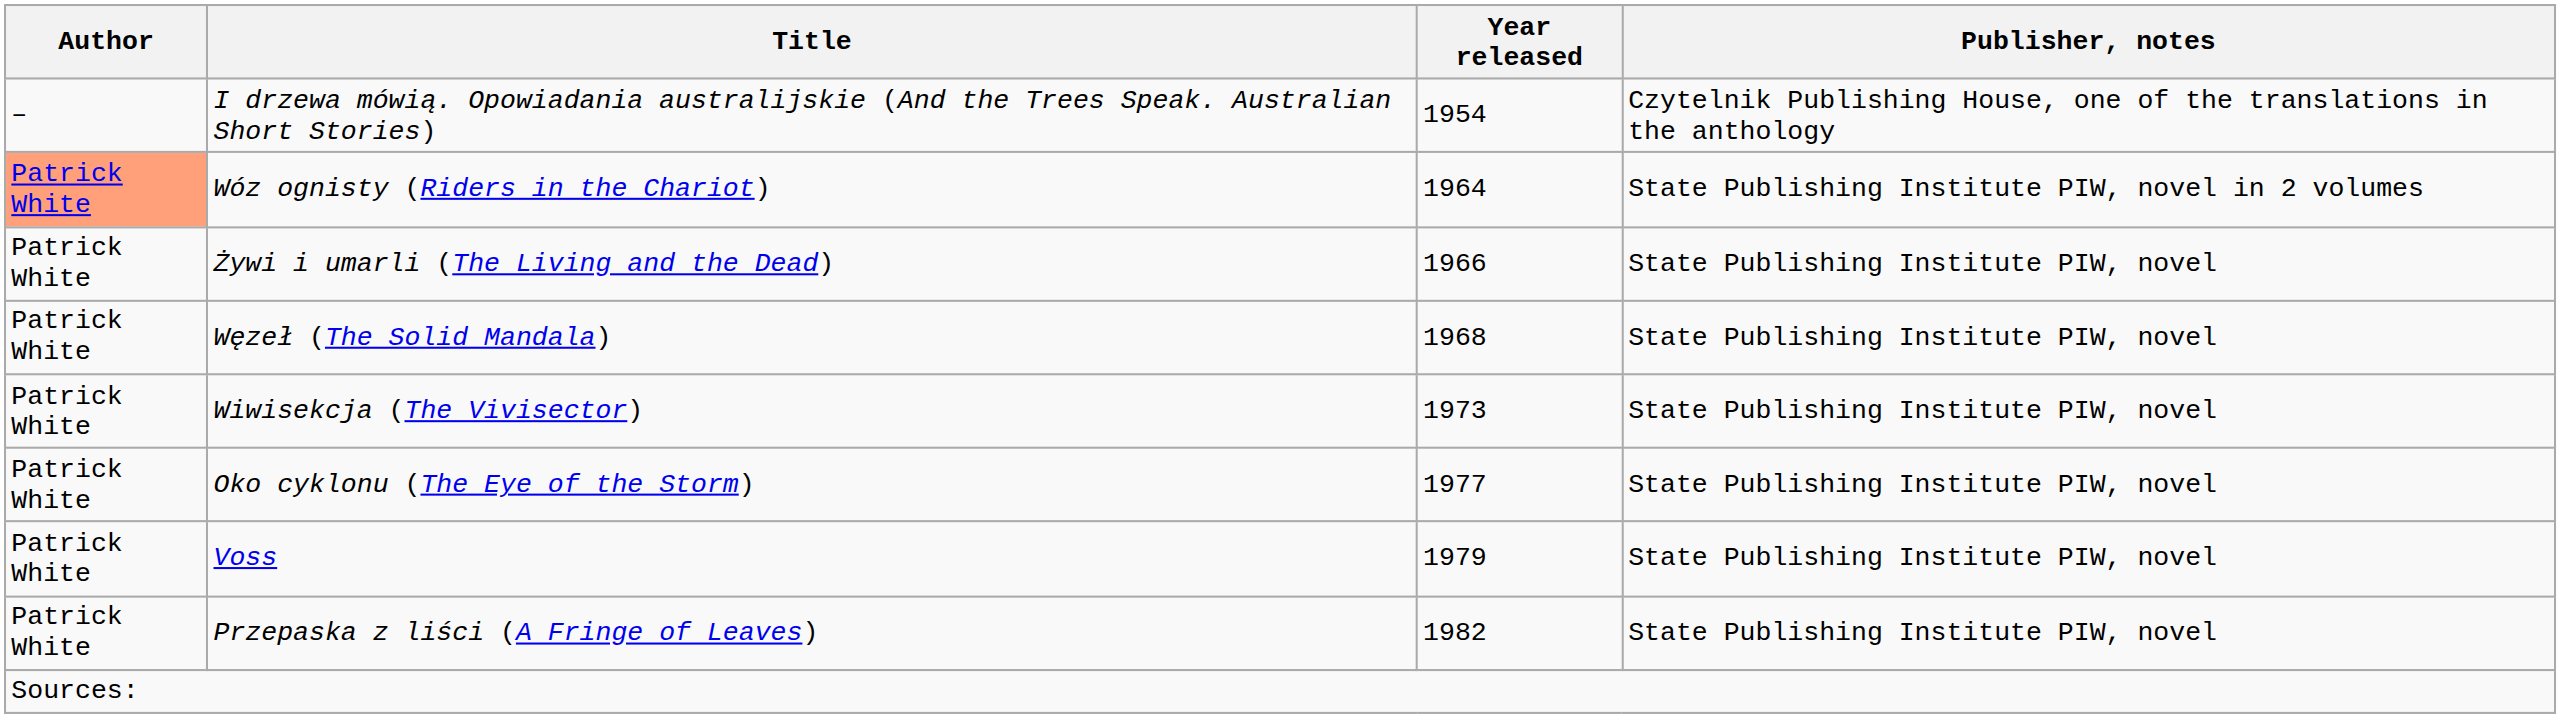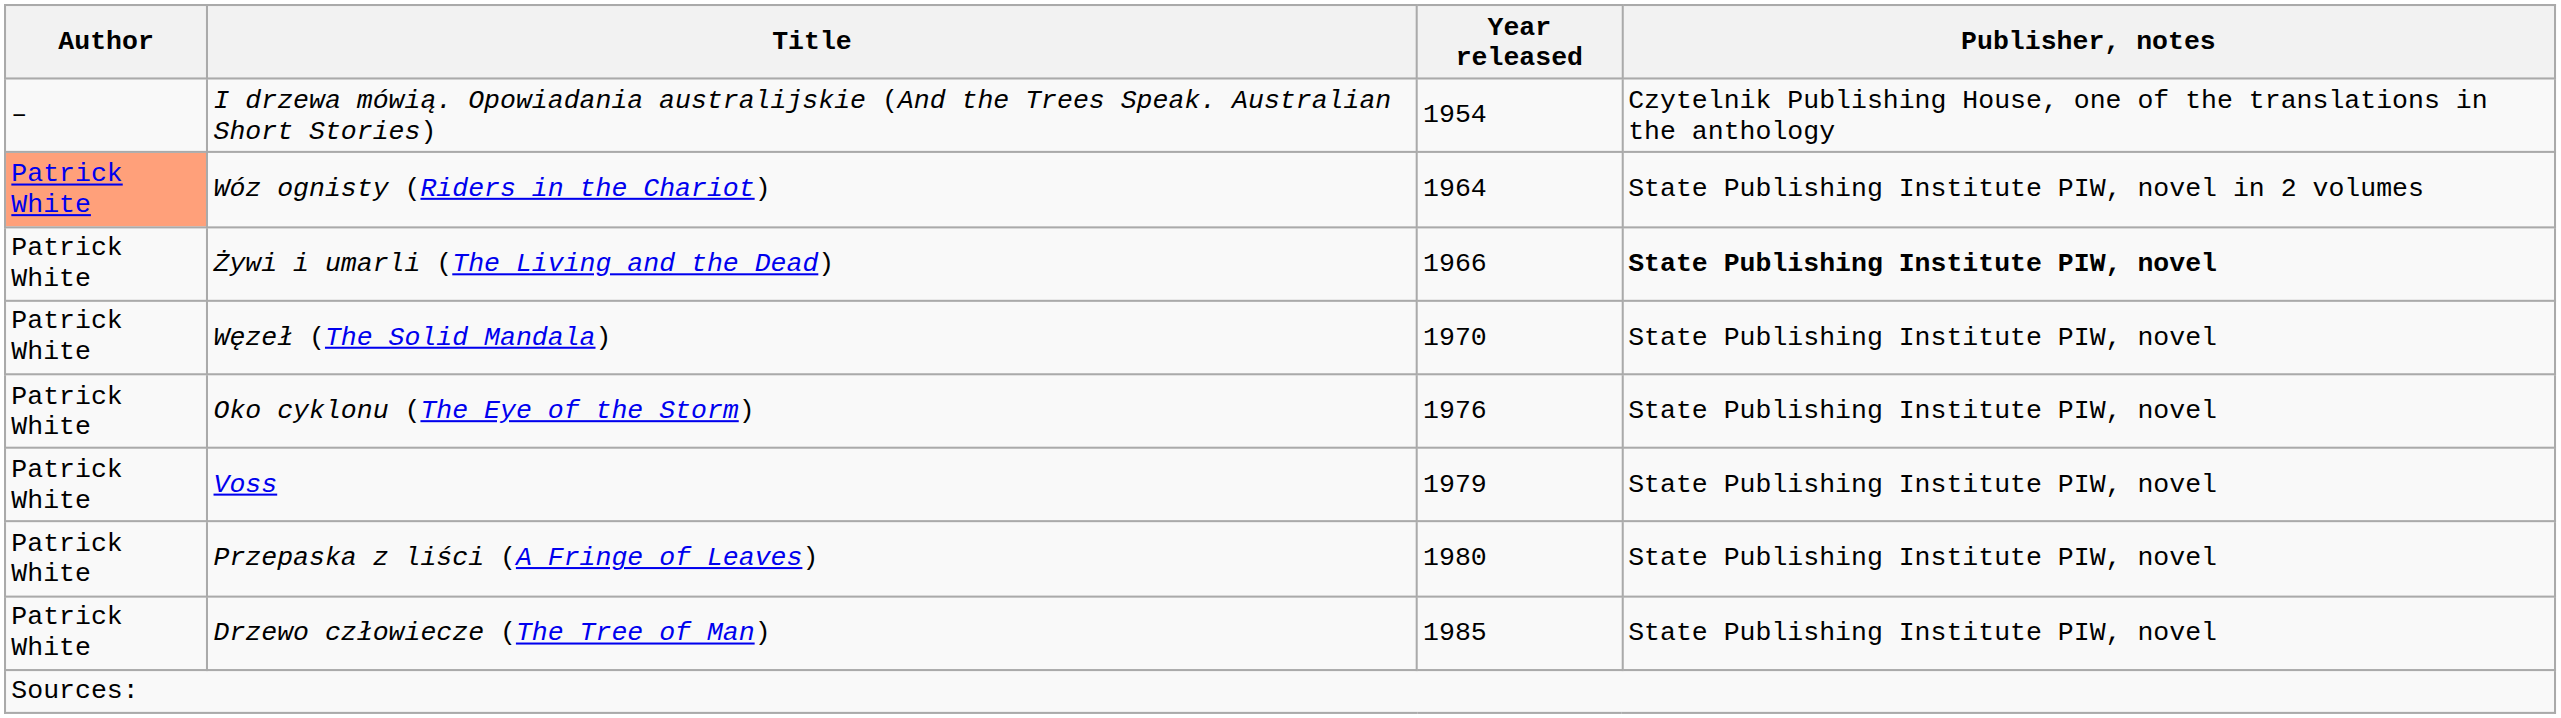Żywi i umarli (The Living and the Dead) | Publisher, notes: normal -> bold
Węzeł (The Solid Mandala) | Year released: 1968 -> 1970
- row: Patrick White | Wiwisekcja (The Vivisector) | 1973 | State Publishing Institute PIW, novel
Oko cyklonu (The Eye of the Storm) | Year released: 1977 -> 1976
Przepaska z liści (A Fringe of Leaves) | Year released: 1982 -> 1980
+ row: Patrick White | Drzewo człowiecze (The Tree of Man) | 1985 | State Publishing Institute PIW, novel
